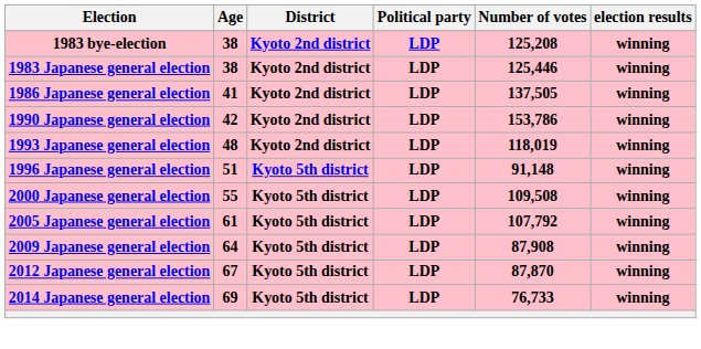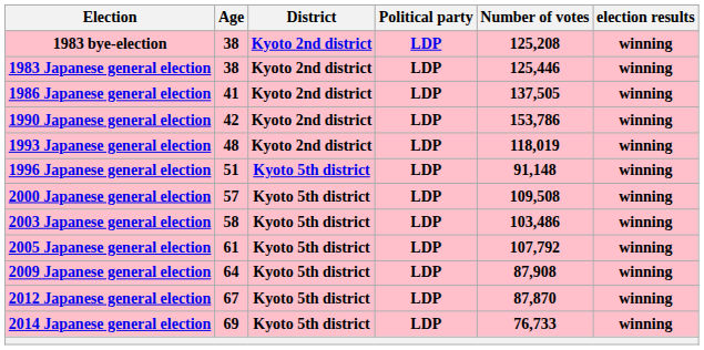2000 Japanese general election | Age: 55 -> 57
+ row: 2003 Japanese general election | 58 | Kyoto 5th district | LDP | 103,486 | winning
